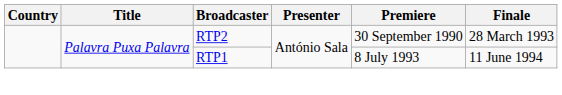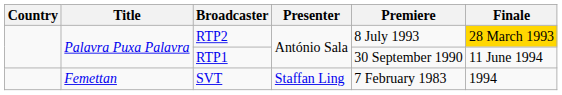RTP2 | Premiere: 30 September 1990 -> 8 July 1993
RTP2 | Finale: no background -> gold background
RTP1 | Premiere: 8 July 1993 -> 30 September 1990
+ row: Femettan | SVT | Staffan Ling | 7 February 1983 | 1994
